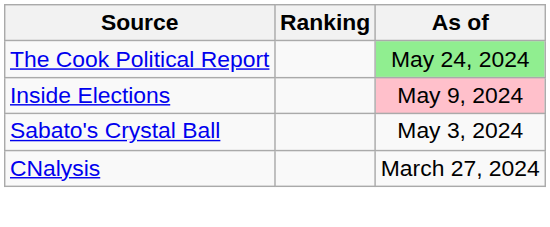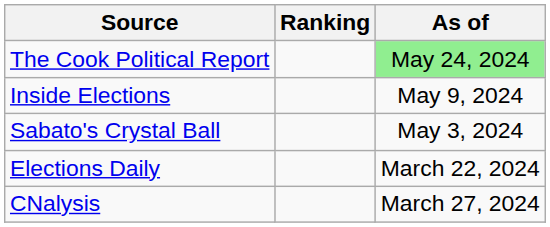Inside Elections | As of: pink background -> no background
+ row: Elections Daily | March 22, 2024
